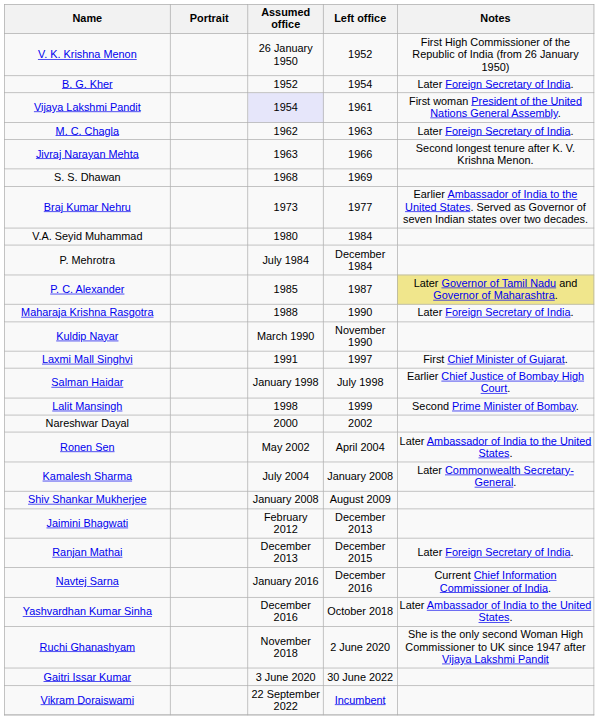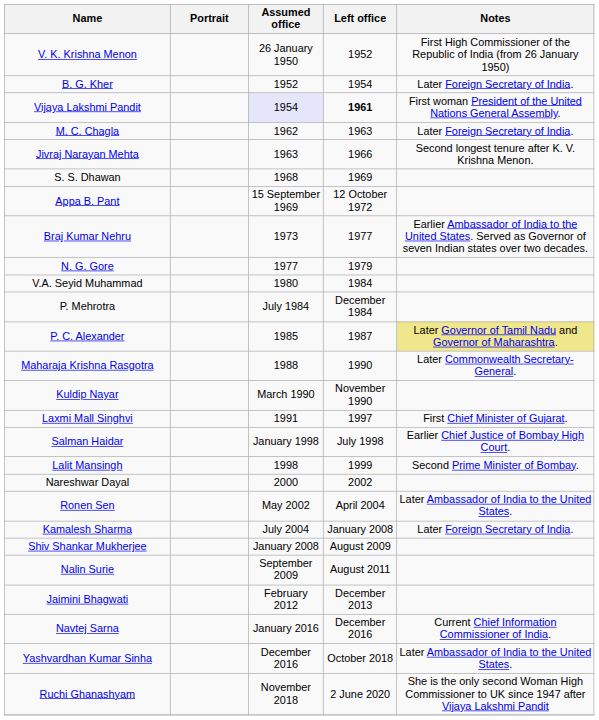Vijaya Lakshmi Pandit | Left office: normal -> bold
+ row: Appa B. Pant | 15 September 1969 | 12 October 1972
+ row: N. G. Gore | 1977 | 1979
Maharaja Krishna Rasgotra | Notes: Later Foreign Secretary of India. -> Later Commonwealth Secretary-General.
Kamalesh Sharma | Notes: Later Commonwealth Secretary-General. -> Later Foreign Secretary of India.
+ row: Nalin Surie | September 2009 | August 2011
- row: Ranjan Mathai | December 2013 | December 2015 | Later Foreign Secretary of India.
- row: Gaitri Issar Kumar | 3 June 2020 | 30 June 2022
- row: Vikram Doraiswami | 22 September 2022 | Incumbent
